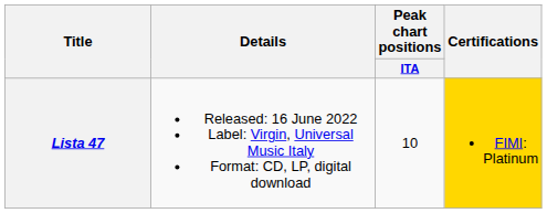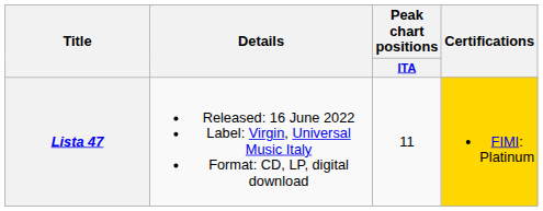Lista 47 | Peak chart positions / ITA: 10 -> 11
